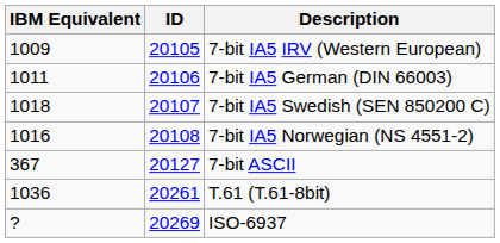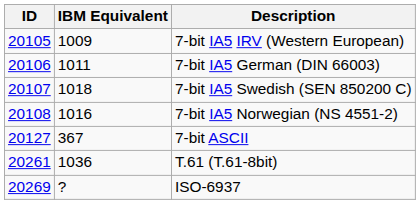columns swapped: ID <-> IBM Equivalent
